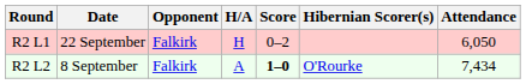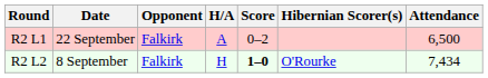R2 L1 | H/A: H -> A
R2 L1 | Attendance: 6,050 -> 6,500
R2 L2 | H/A: A -> H
